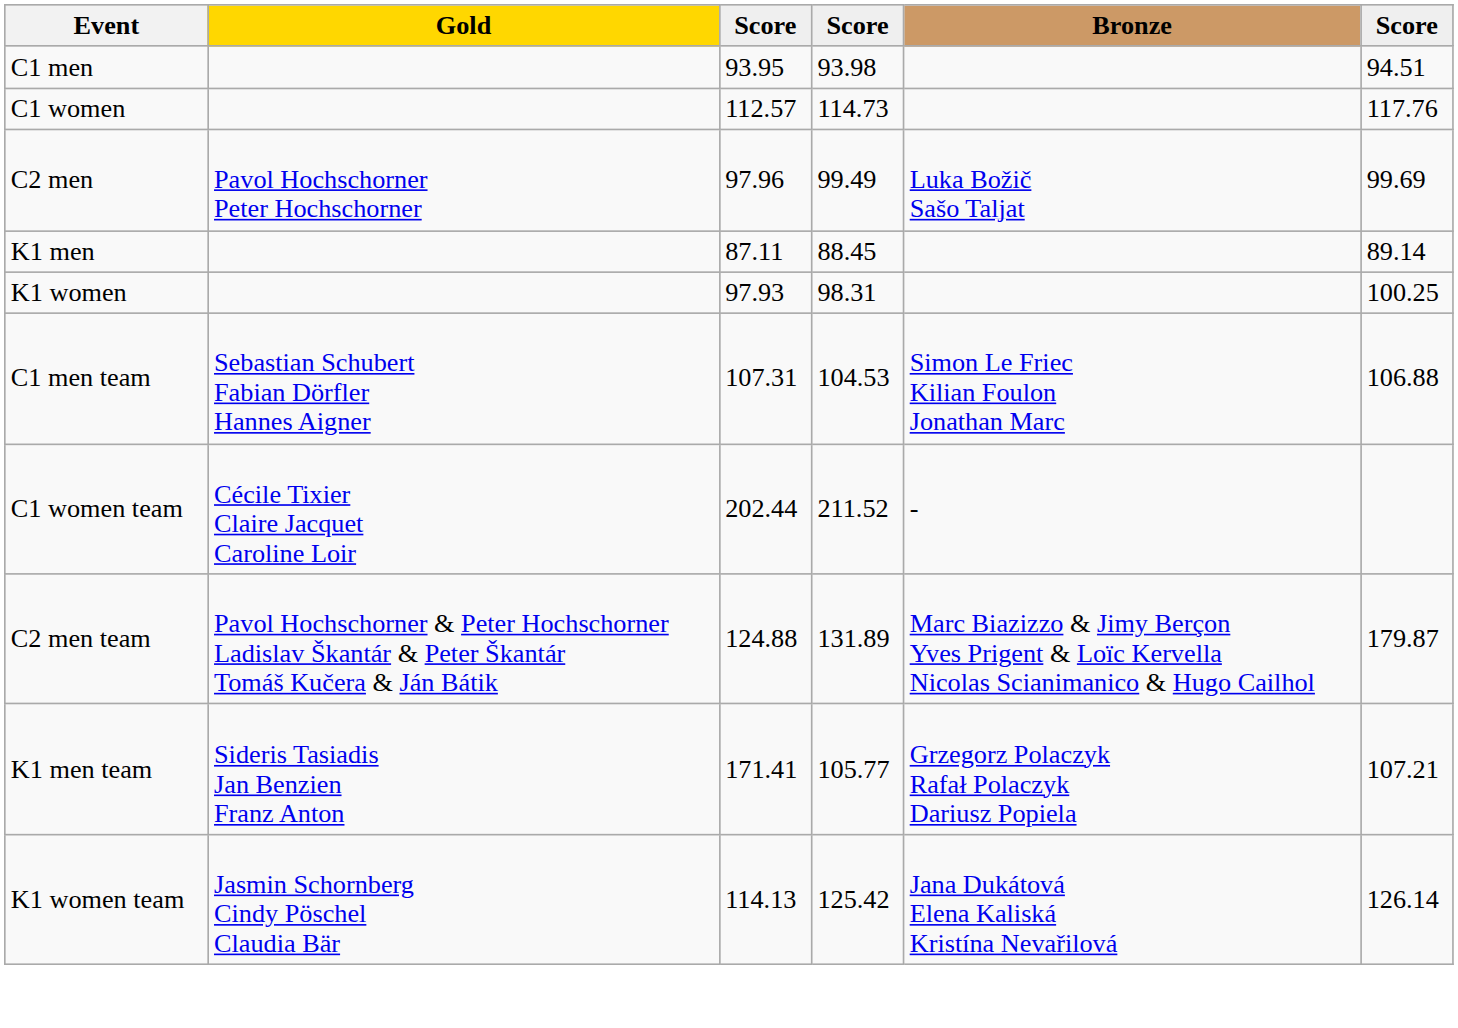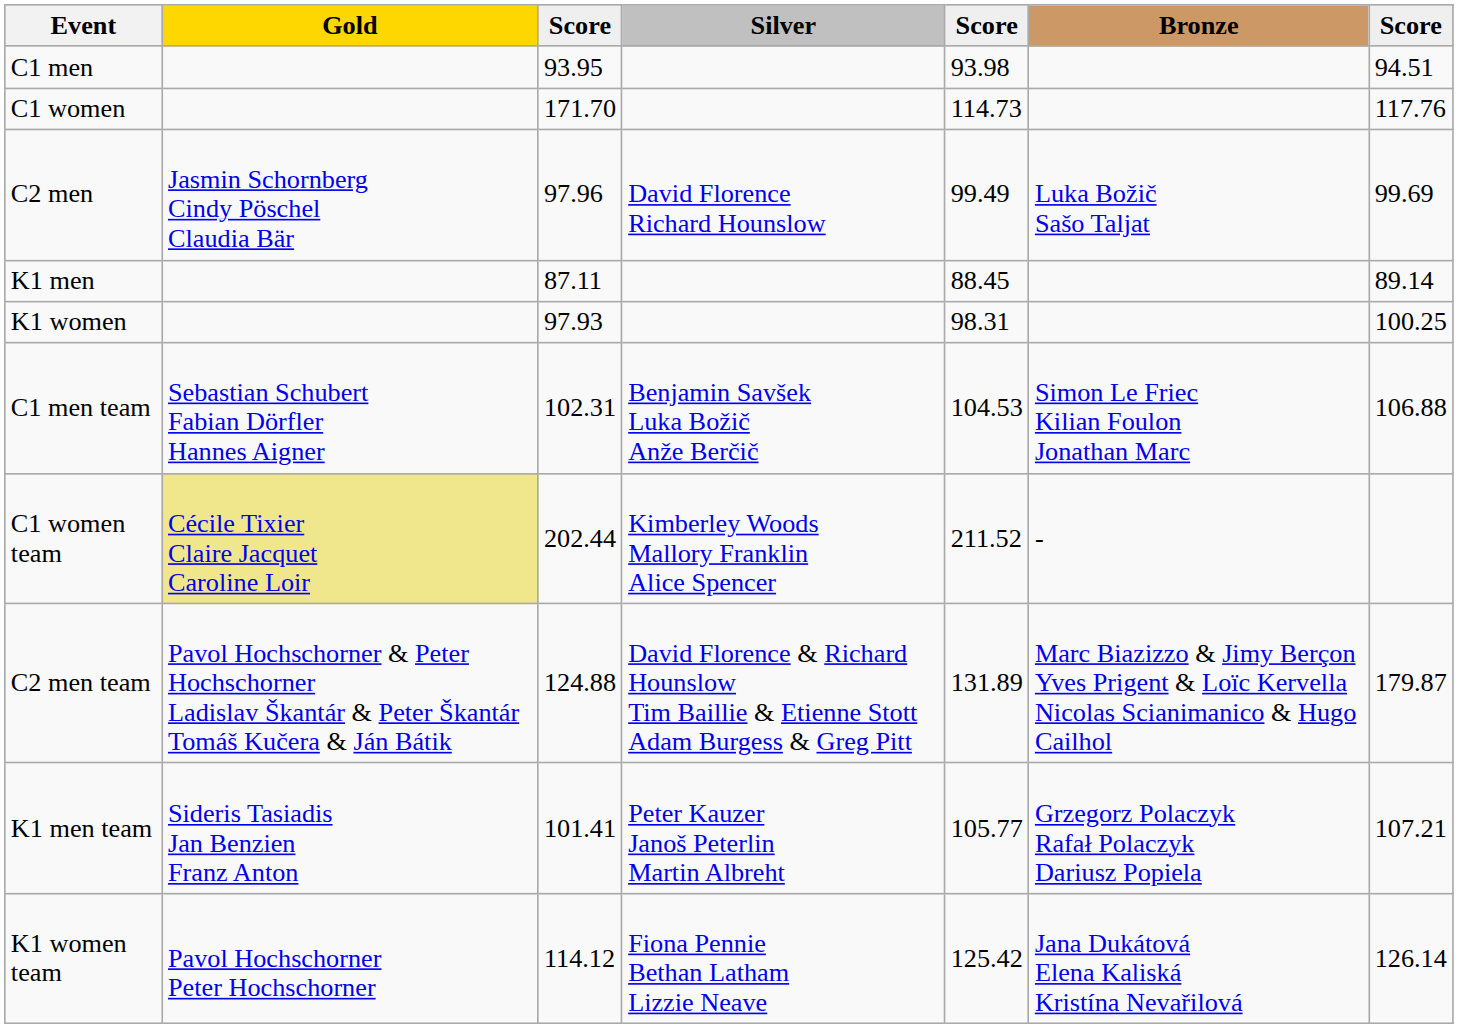+ column: Silver | David Florence Richard Hounslow | Benjamin Savšek Luka Božič Anže Berčič | Kimberley Woods Mallory Franklin Alice Spencer | David Florence & Richard Hounslow Tim Baillie & Etienne Stott Adam Burgess & Greg Pitt | Peter Kauzer Janoš Peterlin Martin Albreht | Fiona Pennie Bethan Latham Lizzie Neave
C1 women | column 3: 112.57 -> 171.70
C2 men | Gold: Pavol Hochschorner Peter Hochschorner -> Jasmin Schornberg Cindy Pöschel Claudia Bär
C1 men team | column 3: 107.31 -> 102.31
C1 women team | Gold: no background -> khaki background
K1 men team | column 3: 171.41 -> 101.41
K1 women team | Gold: Jasmin Schornberg Cindy Pöschel Claudia Bär -> Pavol Hochschorner Peter Hochschorner
K1 women team | column 3: 114.13 -> 114.12
